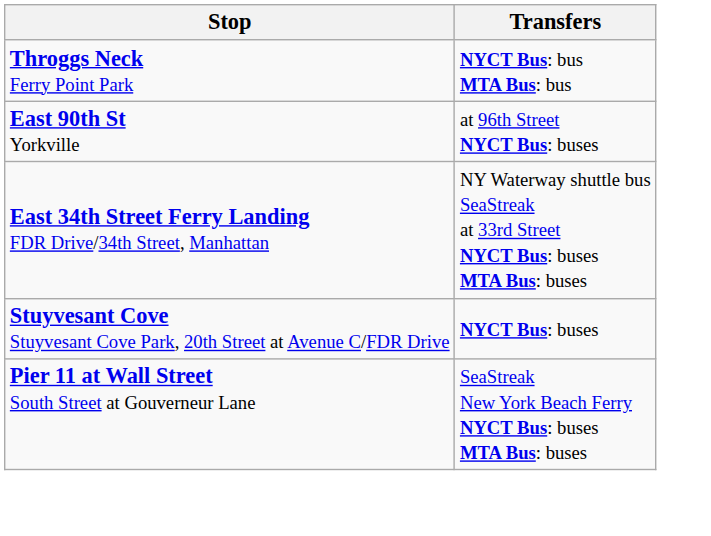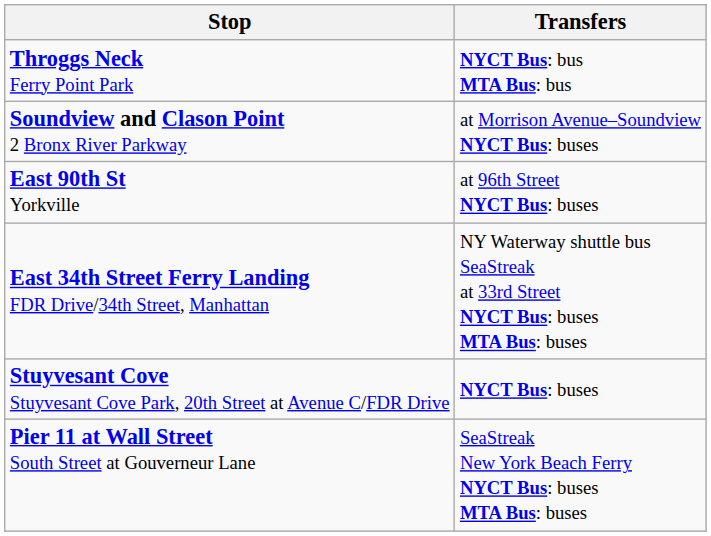+ row: Soundview and Clason Point 2 Bronx River Parkway | at Morrison Avenue–Soundview NYCT Bus: buses
